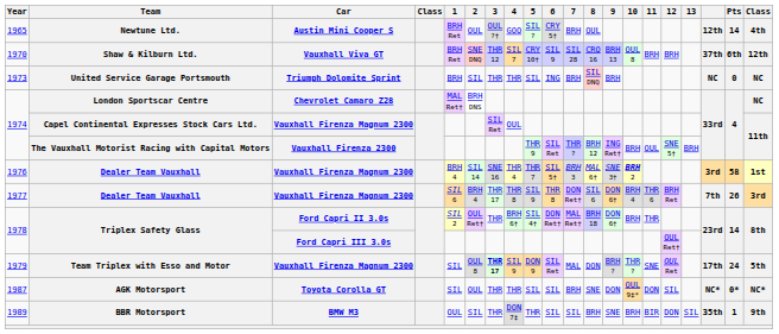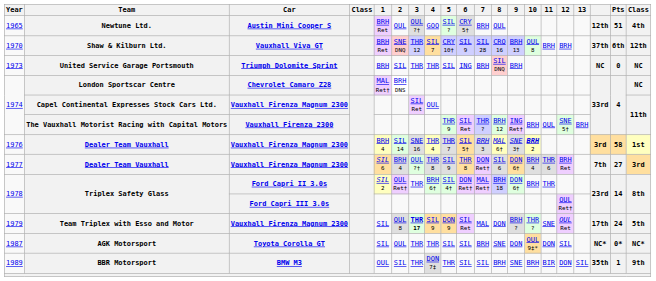Newtune Ltd. | Pts: 14 -> 51
1977 / Dealer Team Vauxhall | 3: THR 17 -> OUL ?†
1977 / Dealer Team Vauxhall | Pts: 26 -> 27
